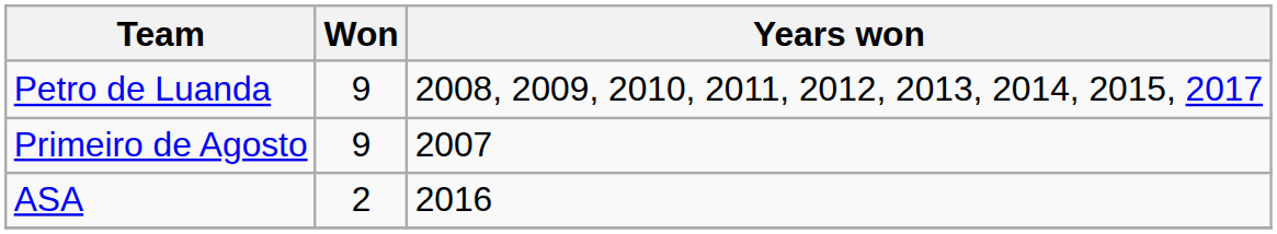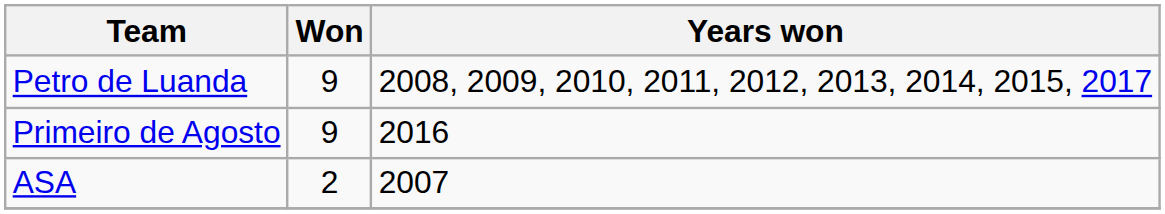Primeiro de Agosto | Years won: 2007 -> 2016
ASA | Years won: 2016 -> 2007
